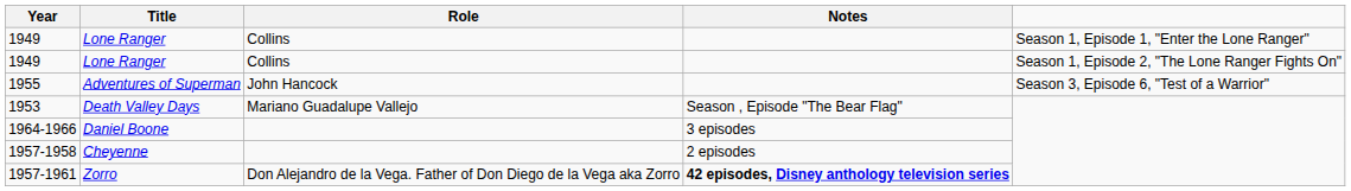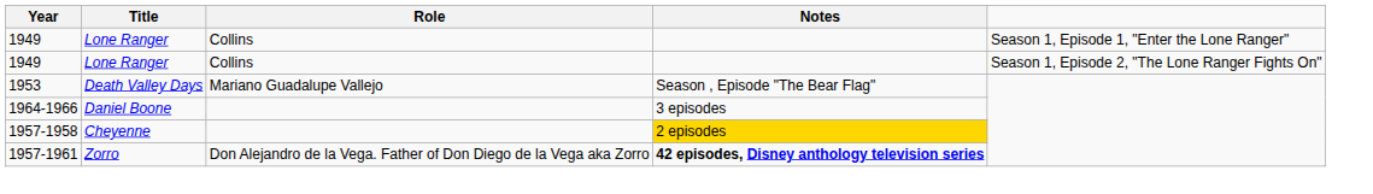- row: 1955 | Adventures of Superman | John Hancock | Season 3, Episode 6, "Test of a Warrior"
1957-1958 | Notes: no background -> gold background
